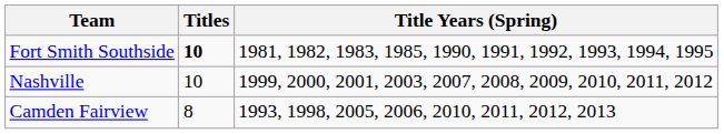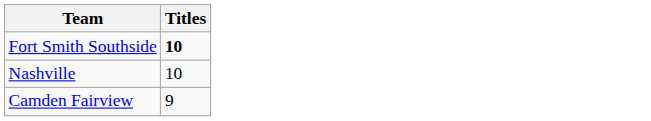- column: Title Years (Spring) | 1981, 1982, 1983, 1985, 1990, 1991, 1992, 1993, 1994, 1995 | 1999, 2000, 2001, 2003, 2007, 2008, 2009, 2010, 2011, 2012 | 1993, 1998, 2005, 2006, 2010, 2011, 2012, 2013
Camden Fairview | Titles: 8 -> 9
